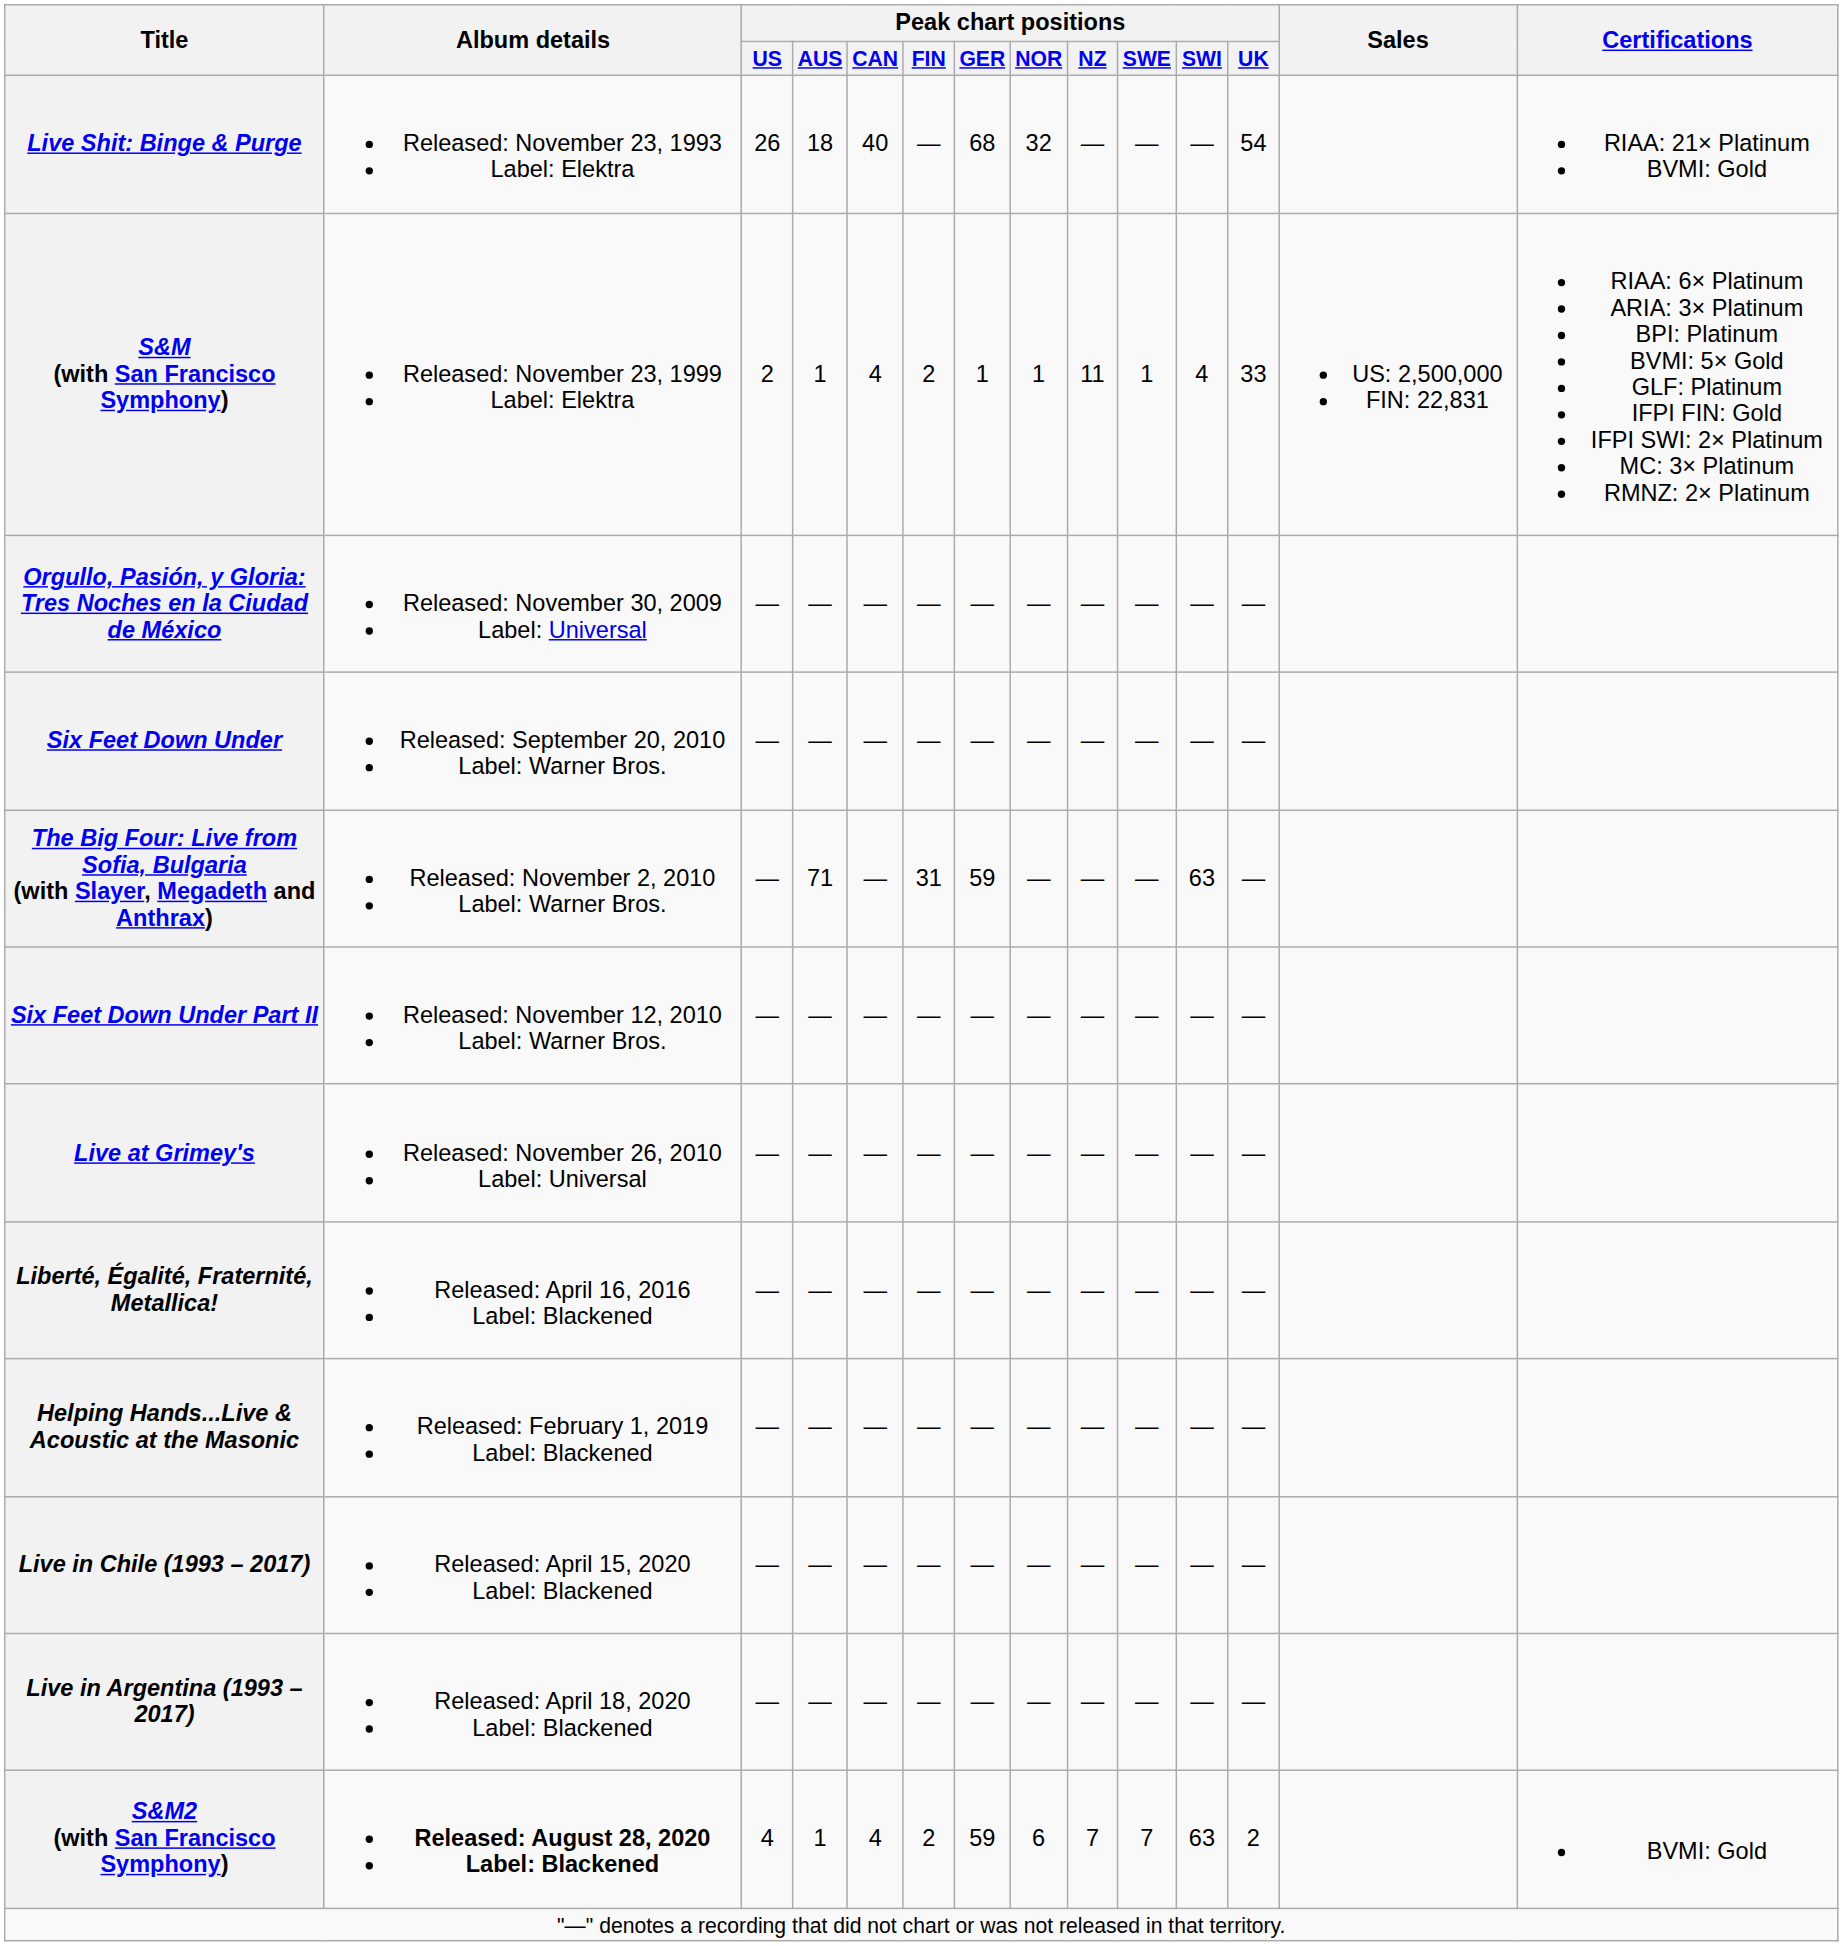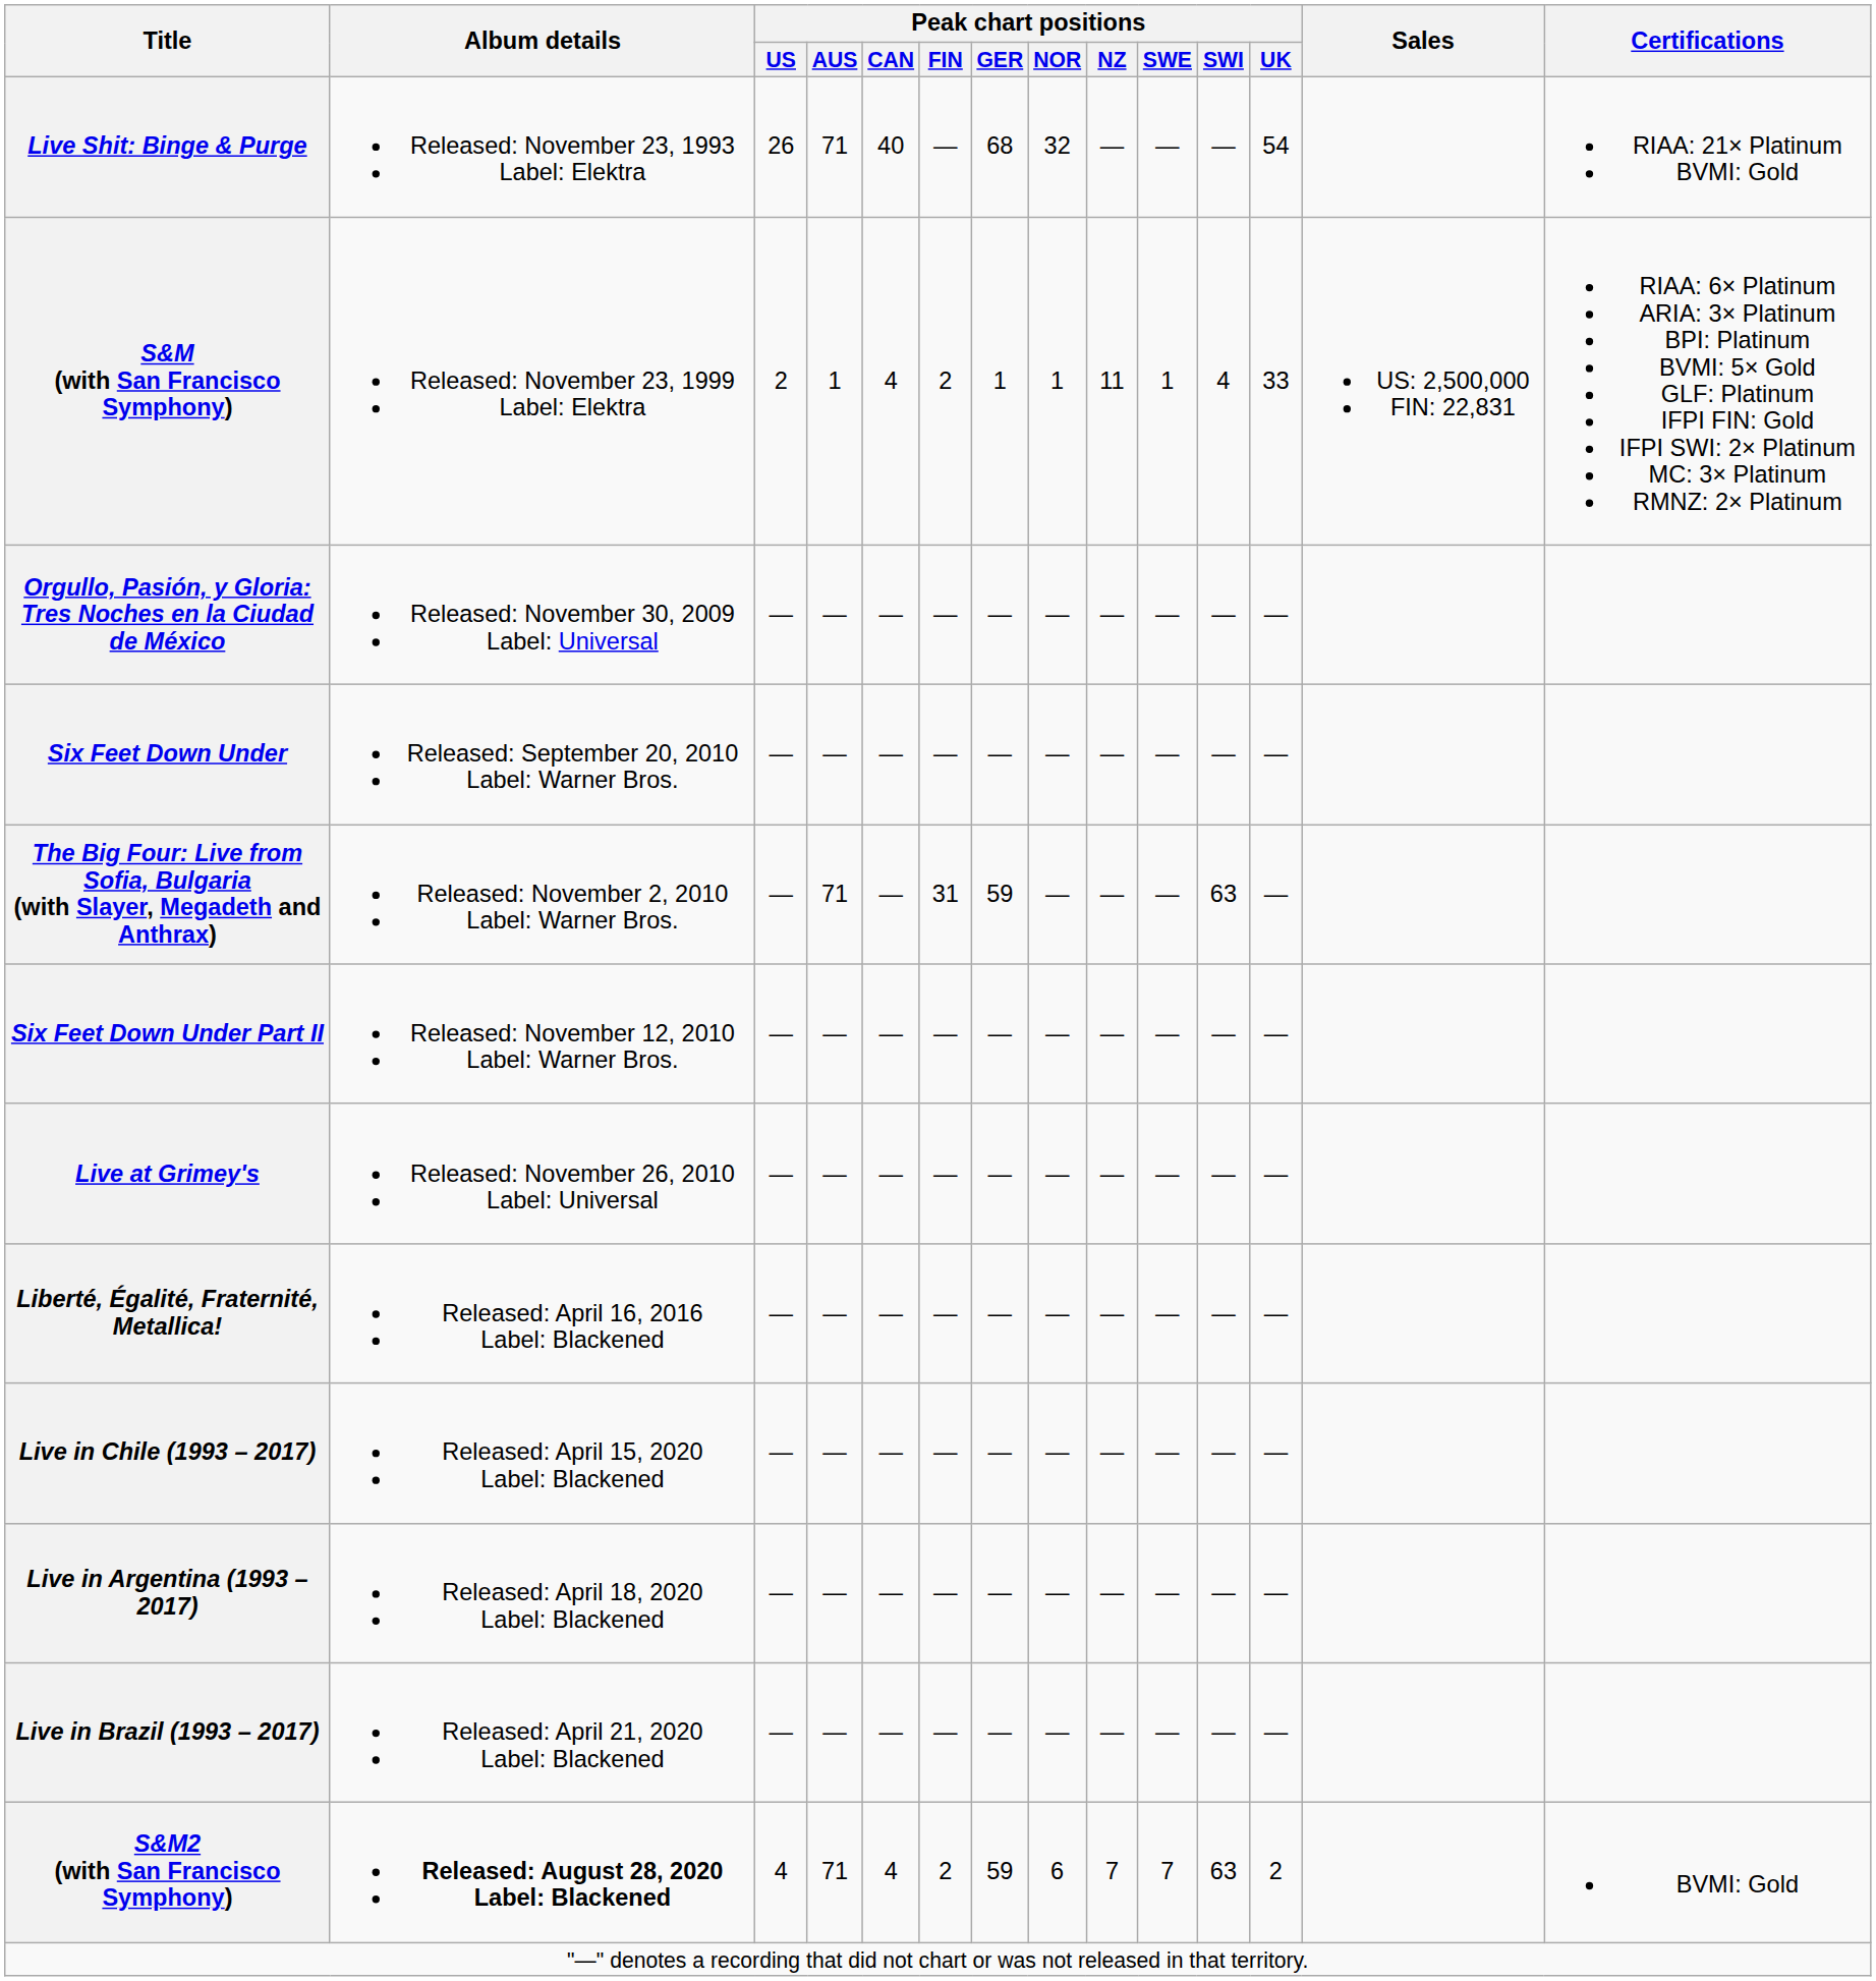Live Shit: Binge & Purge | Peak chart positions / AUS: 18 -> 71
- row: Helping Hands...Live & Acoustic at the Masonic | Released: February 1, 2019 Label: Blackened | — | — | — | — | — | — | — | — | — | —
+ row: Live in Brazil (1993 – 2017) | Released: April 21, 2020 Label: Blackened | — | — | — | — | — | — | — | — | — | —
S&M2 (with San Francisco Symphony) | Peak chart positions / AUS: 1 -> 71
